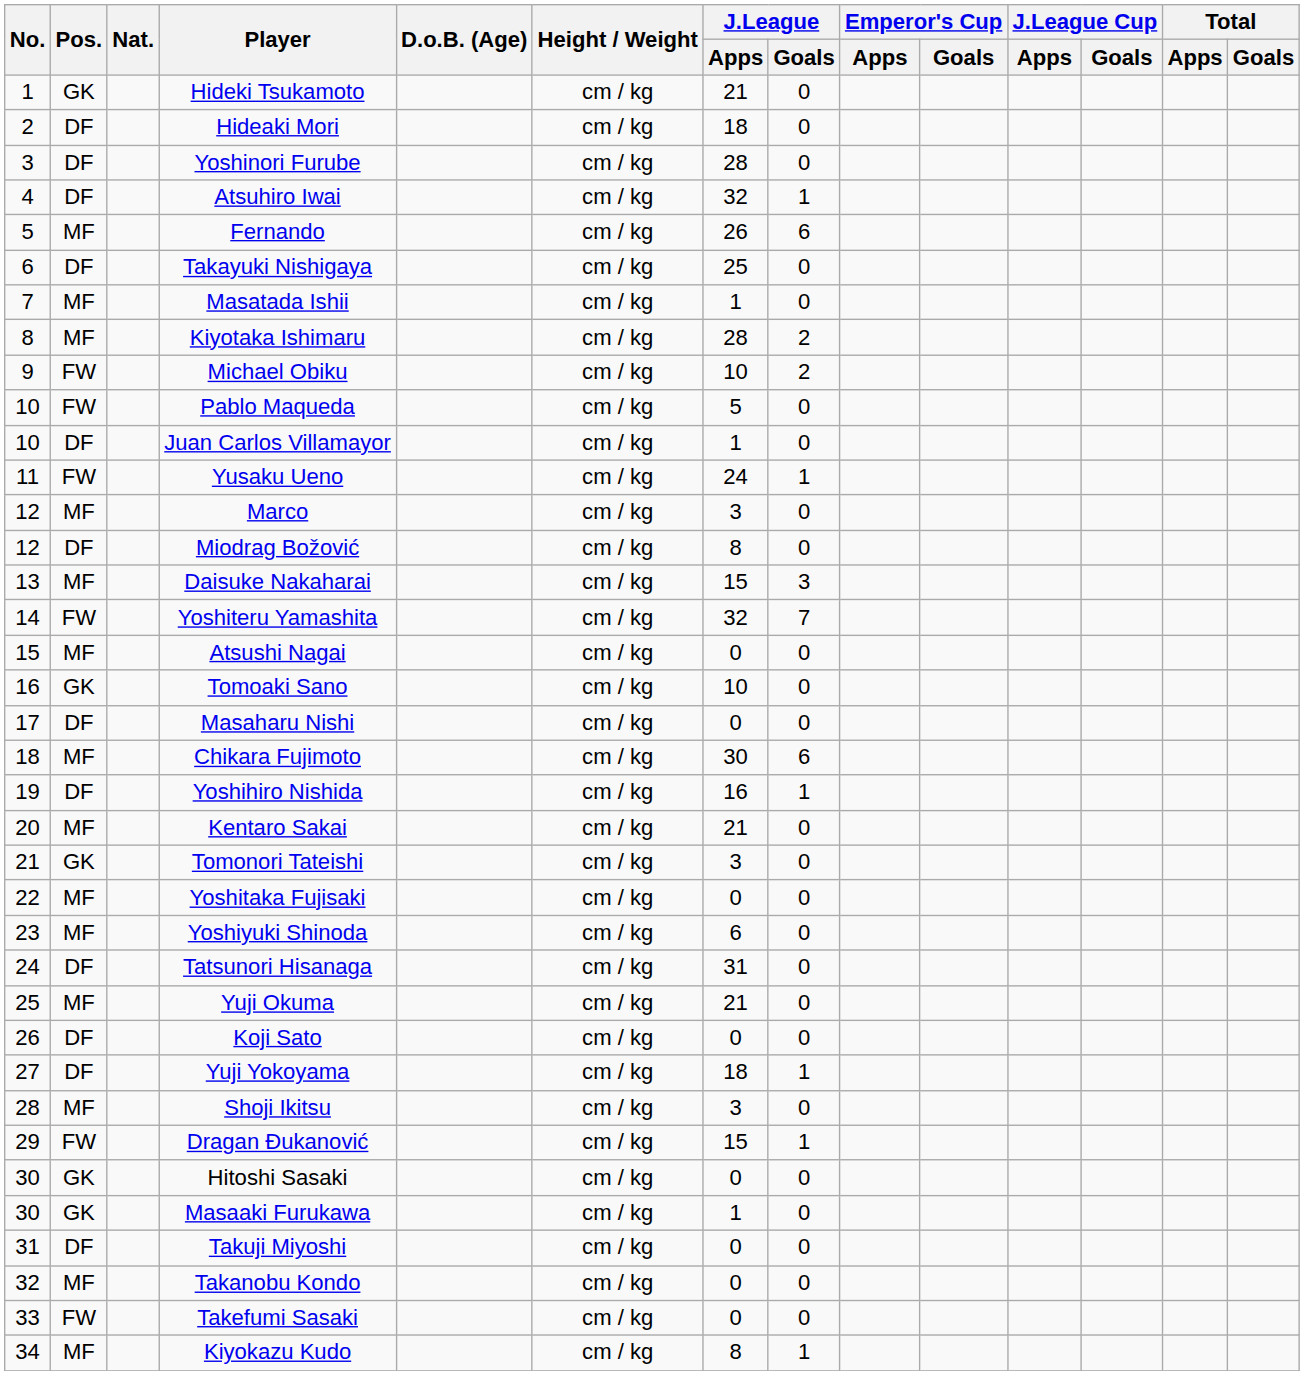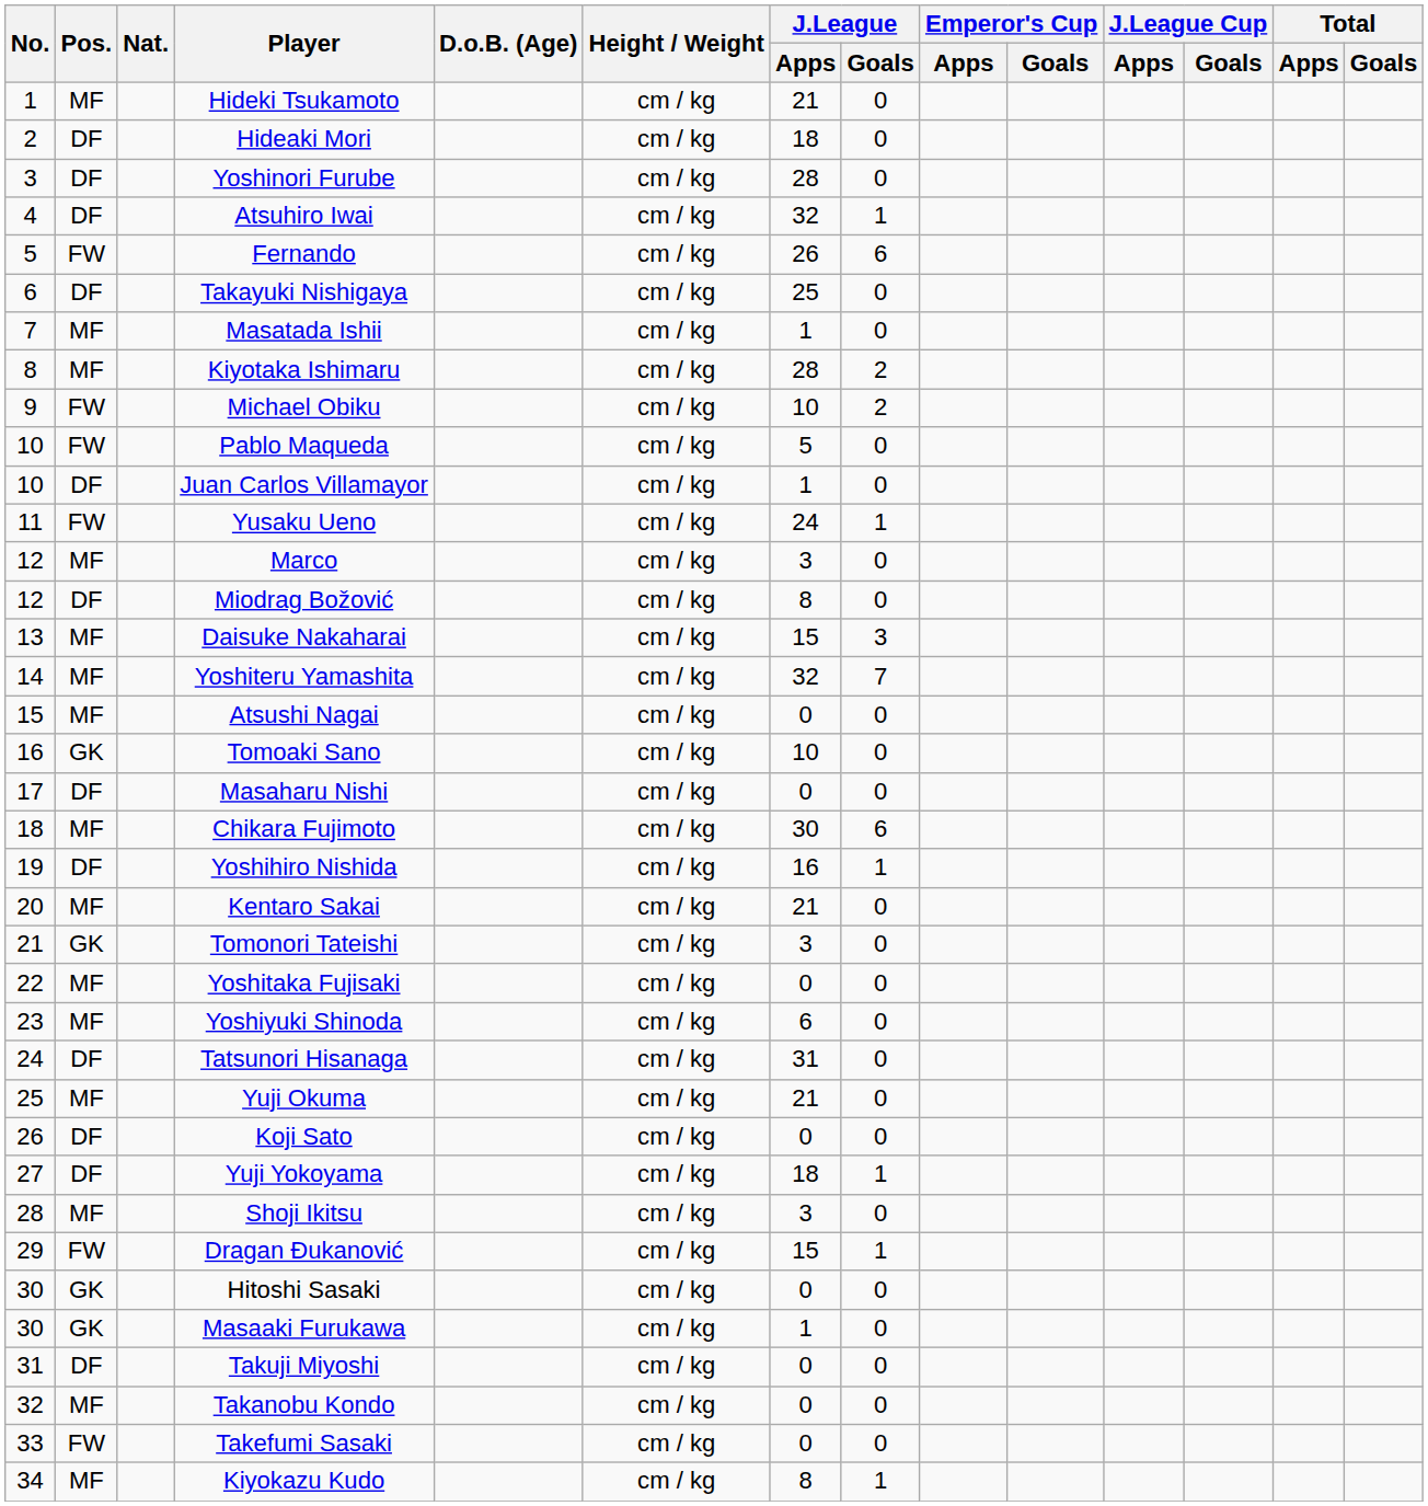Hideki Tsukamoto | Pos.: GK -> MF
Fernando | Pos.: MF -> FW
Yoshiteru Yamashita | Pos.: FW -> MF
